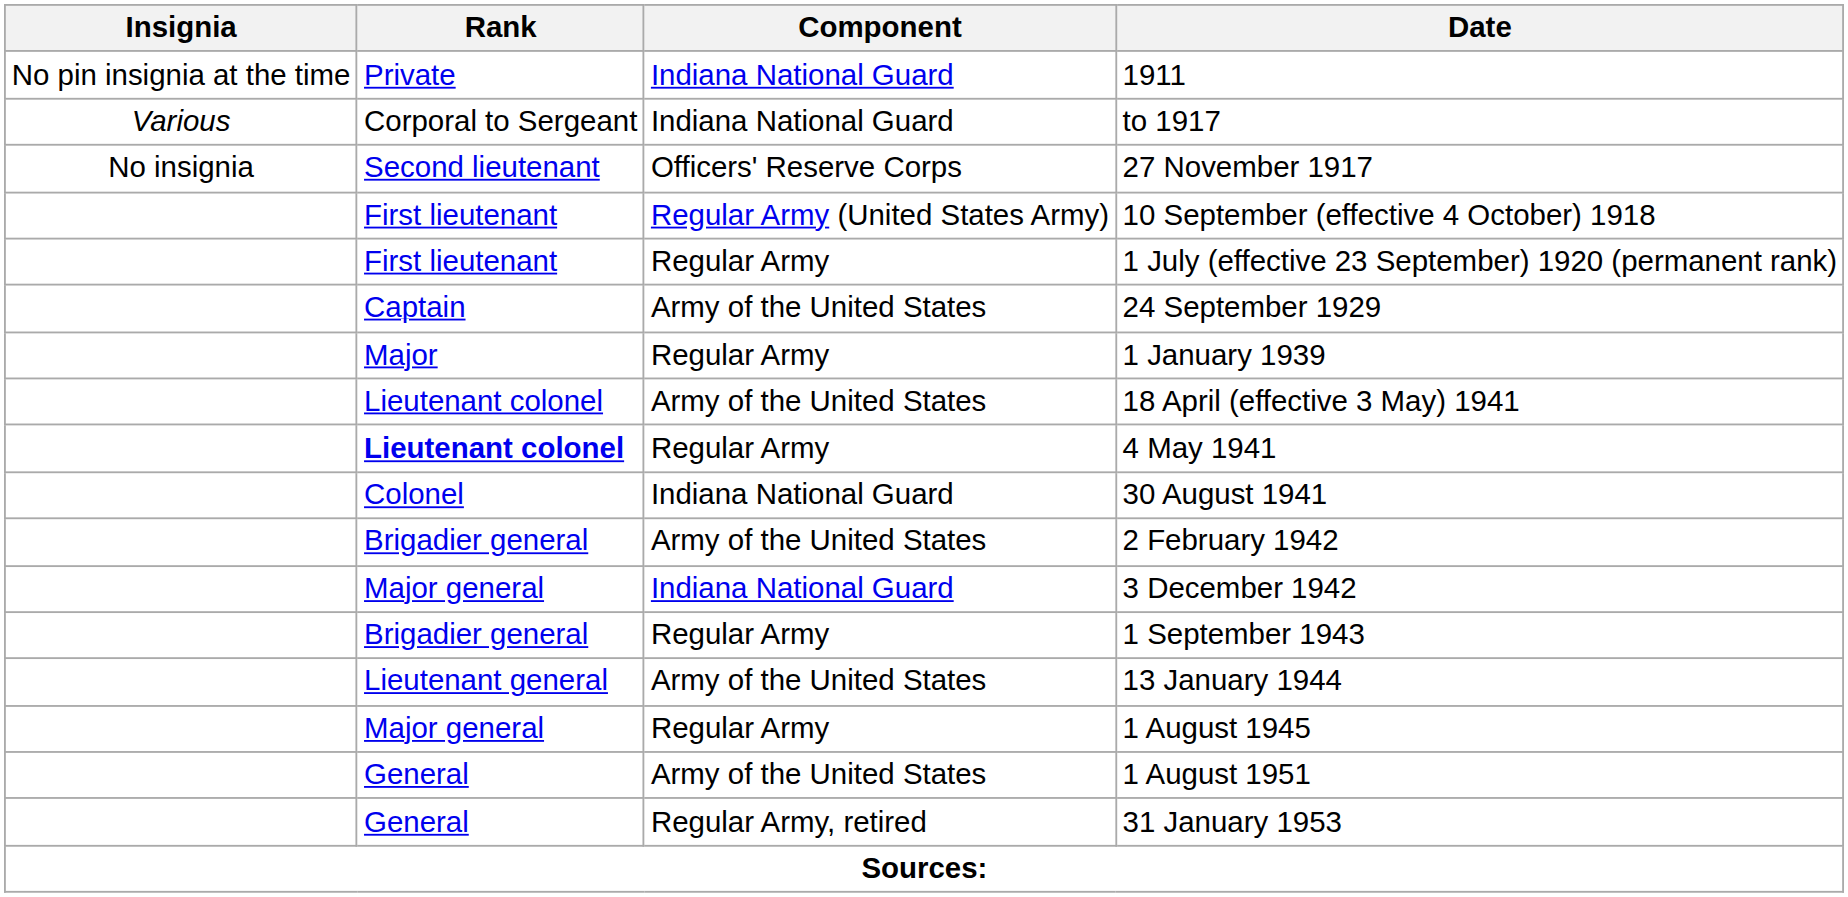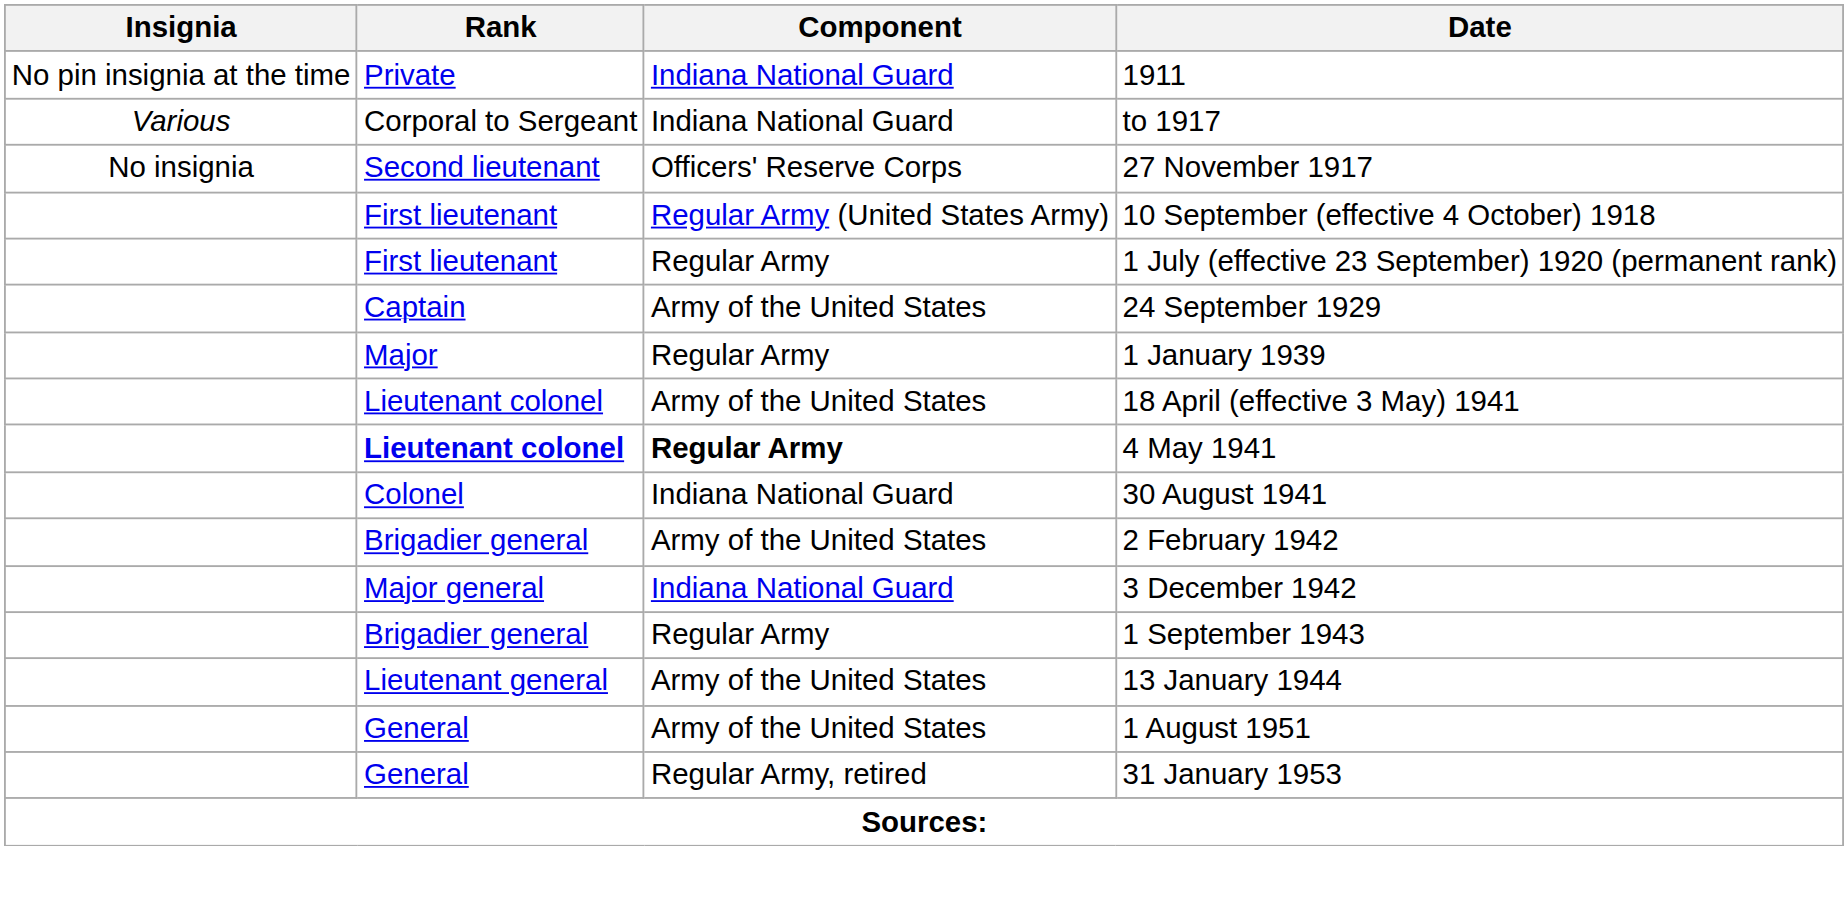4 May 1941 | Component: normal -> bold
- row: Major general | Regular Army | 1 August 1945
